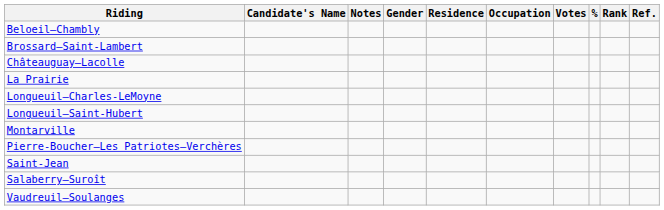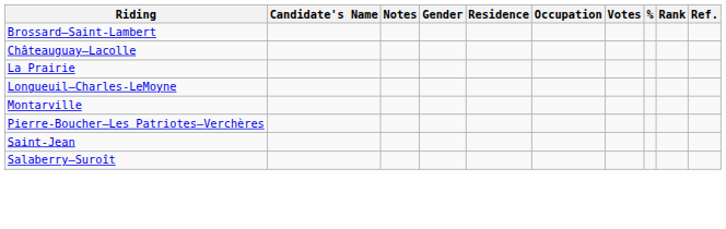- row: Beloeil—Chambly
- row: Longueuil—Saint-Hubert
- row: Vaudreuil—Soulanges
